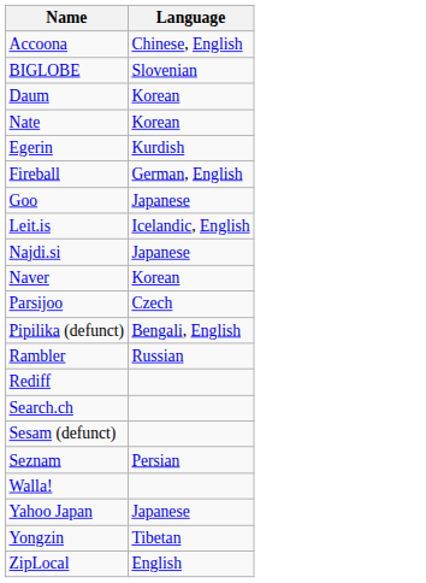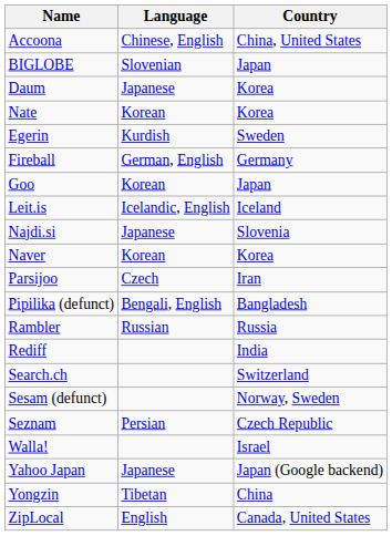+ column: Country | China, United States | Japan | Korea | Korea | Sweden | Germany | Japan | Iceland | Slovenia | Korea | Iran | Bangladesh | Russia | India | Switzerland | Norway, Sweden | Czech Republic | Israel | Japan (Google backend) | China | Canada, United States
Daum | Language: Korean -> Japanese
Goo | Language: Japanese -> Korean
